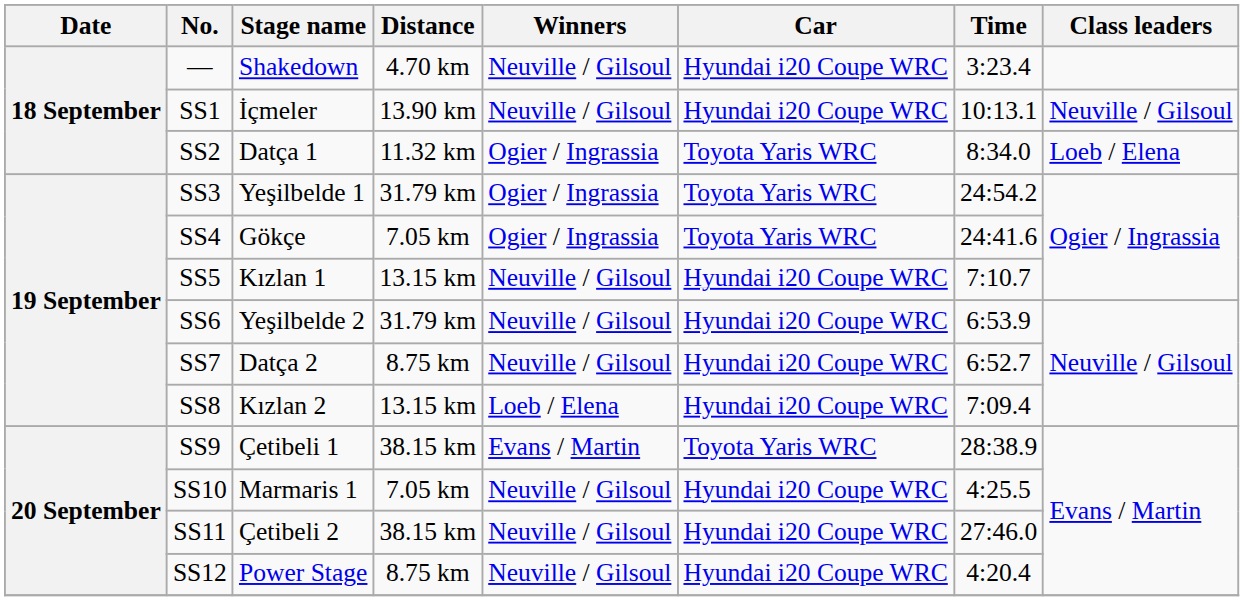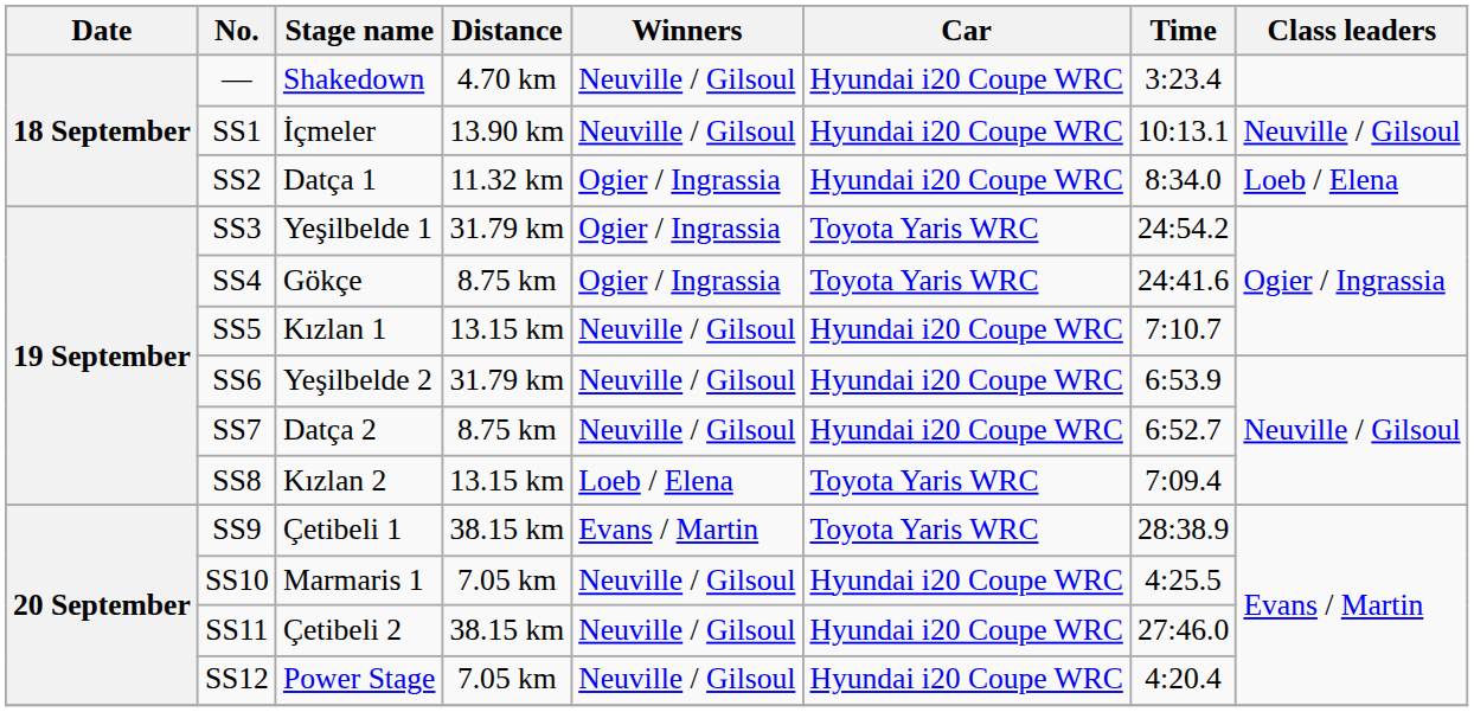SS2 | Car: Toyota Yaris WRC -> Hyundai i20 Coupe WRC
SS4 | Distance: 7.05 km -> 8.75 km
SS8 | Car: Hyundai i20 Coupe WRC -> Toyota Yaris WRC
SS12 | Distance: 8.75 km -> 7.05 km
